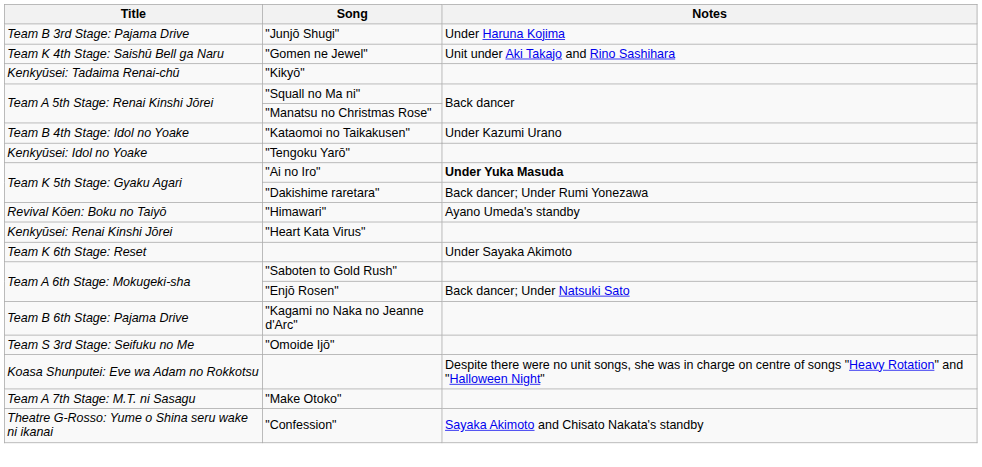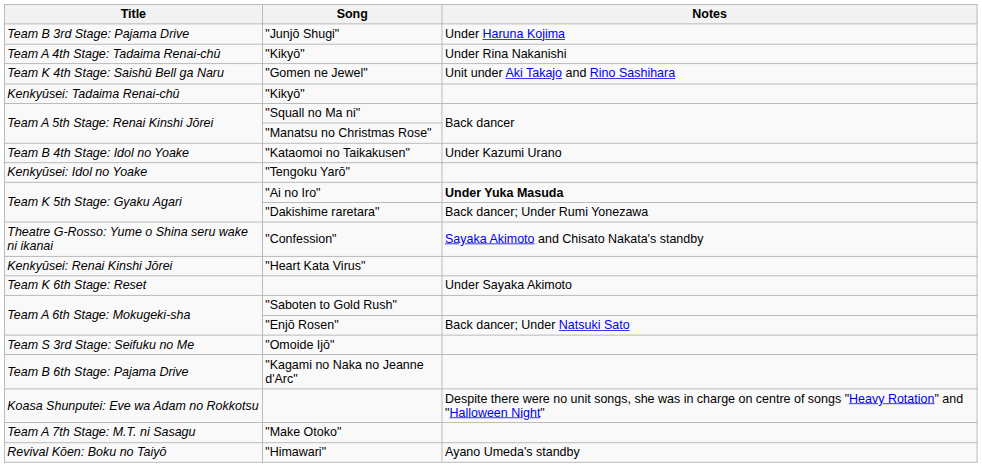+ row: Team A 4th Stage: Tadaima Renai-chū | "Kikyō" | Under Rina Nakanishi
rows swapped: "Confession" <-> "Himawari"
rows swapped: "Omoide Ijō" <-> "Kagami no Naka no Jeanne d'Arc"
